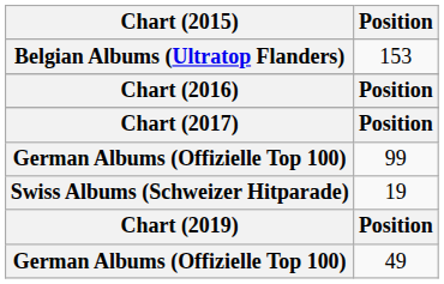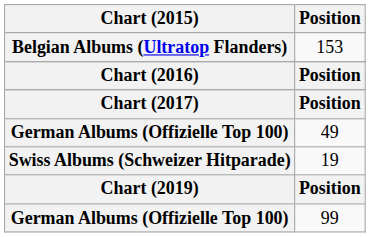rows swapped: 49 <-> 99
